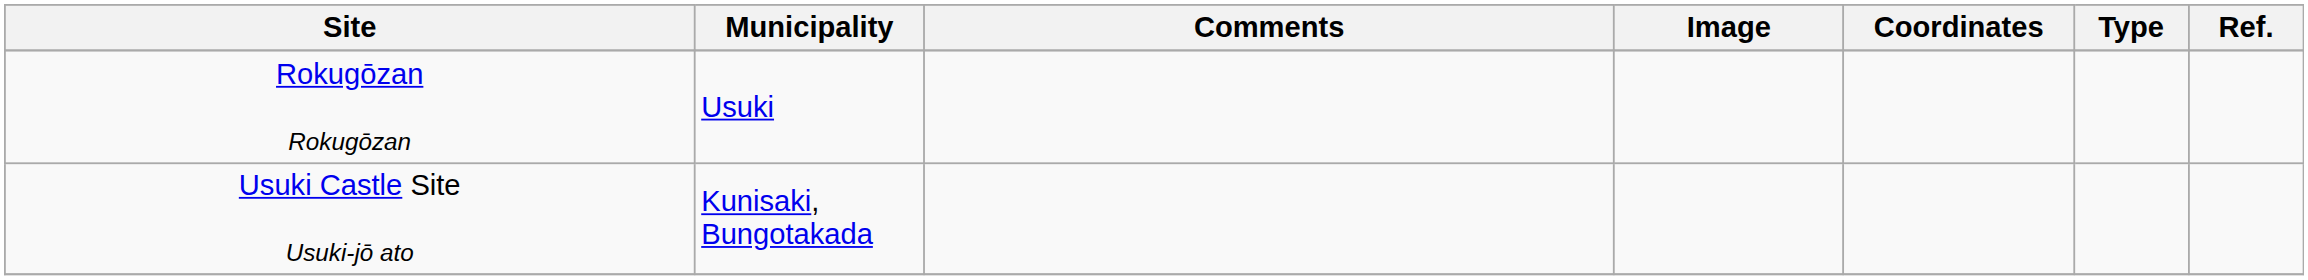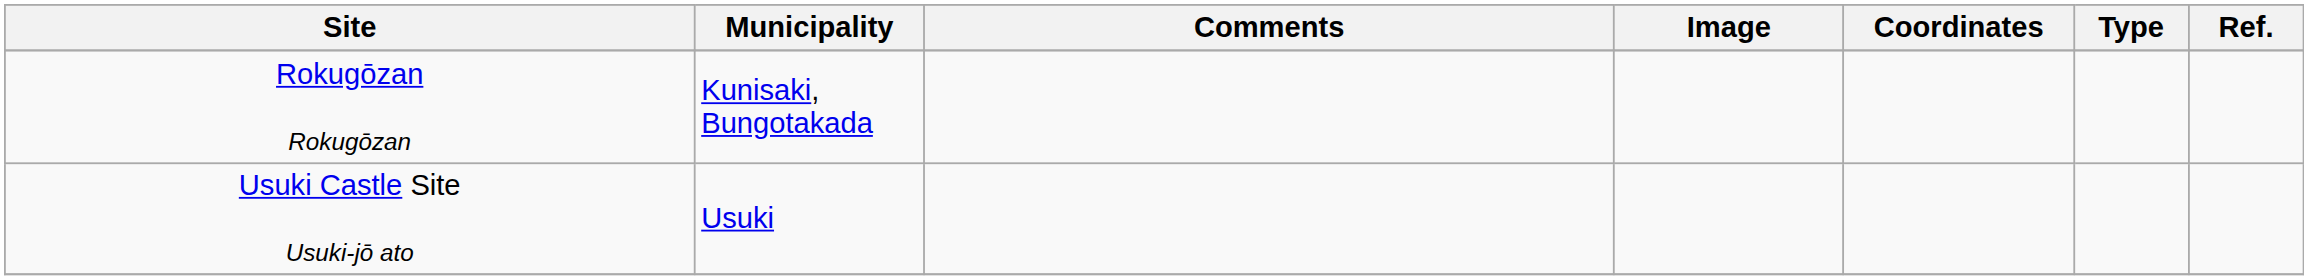Rokugōzan Rokugōzan | Municipality: Usuki -> Kunisaki, Bungotakada
Usuki Castle Site Usuki-jō ato | Municipality: Kunisaki, Bungotakada -> Usuki
